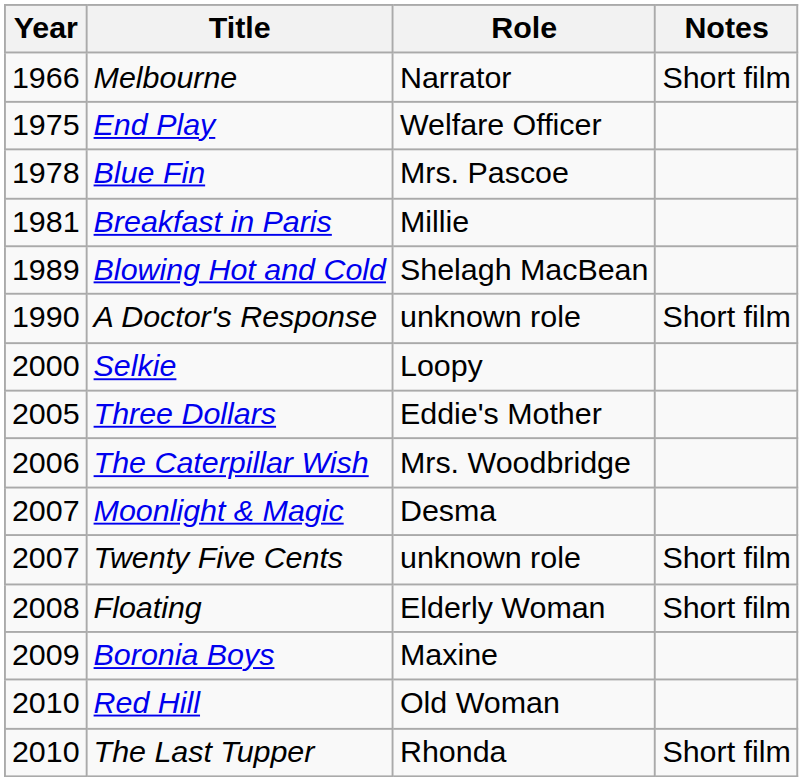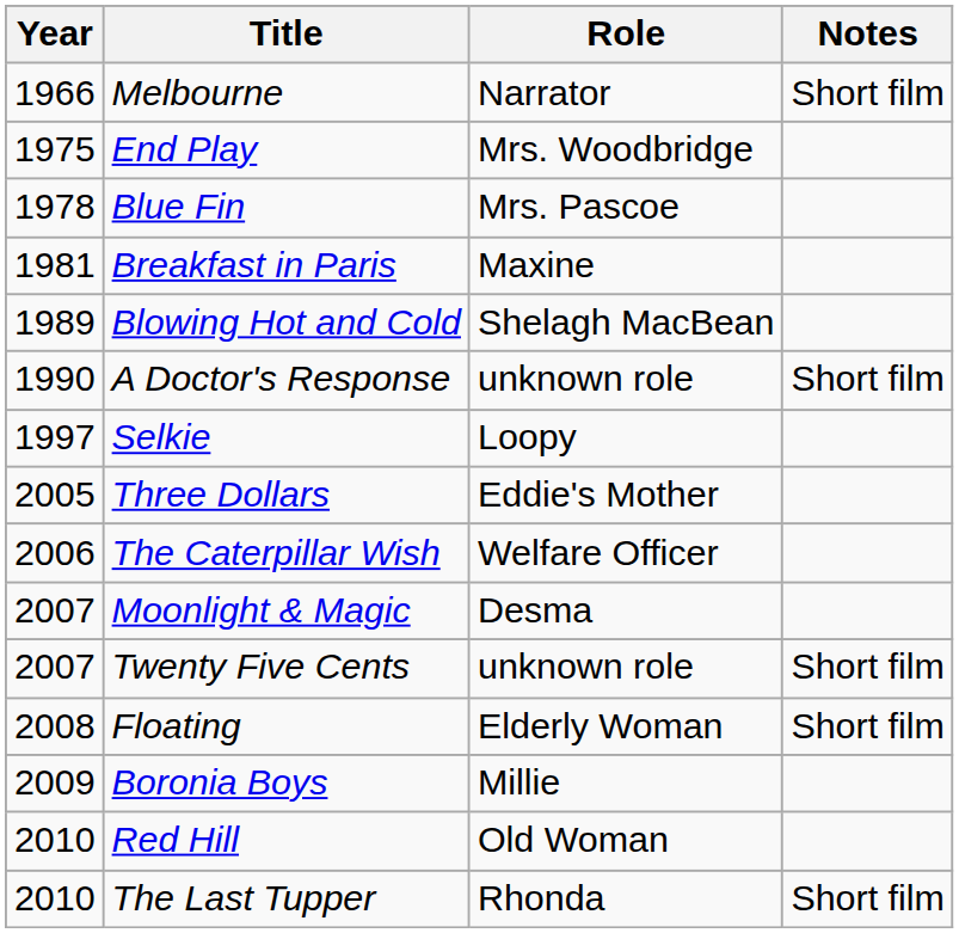End Play | Role: Welfare Officer -> Mrs. Woodbridge
Breakfast in Paris | Role: Millie -> Maxine
Selkie | Year: 2000 -> 1997
The Caterpillar Wish | Role: Mrs. Woodbridge -> Welfare Officer
Boronia Boys | Role: Maxine -> Millie
